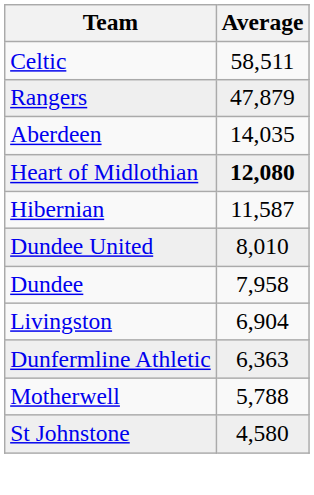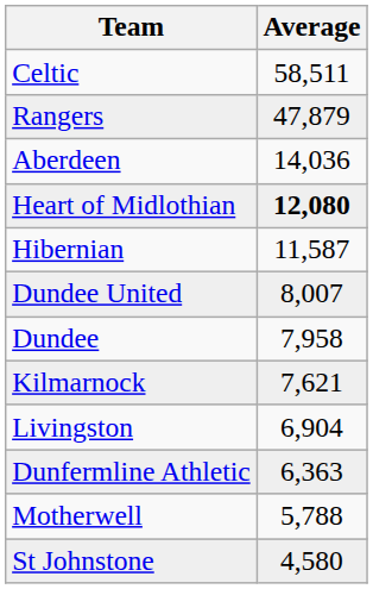Aberdeen | Average: 14,035 -> 14,036
Dundee United | Average: 8,010 -> 8,007
+ row: Kilmarnock | 7,621
